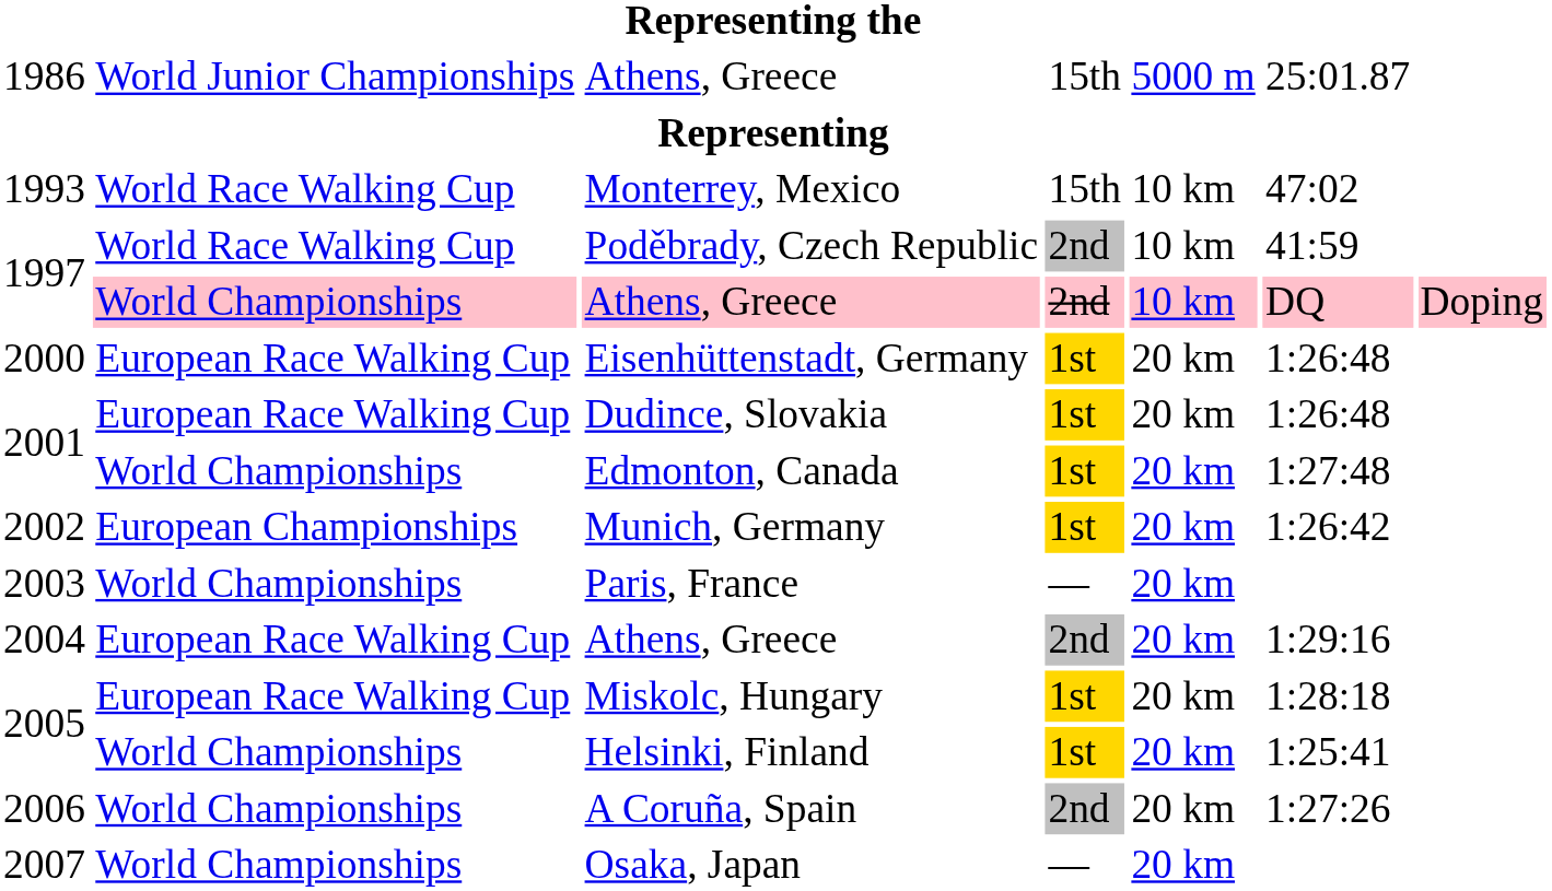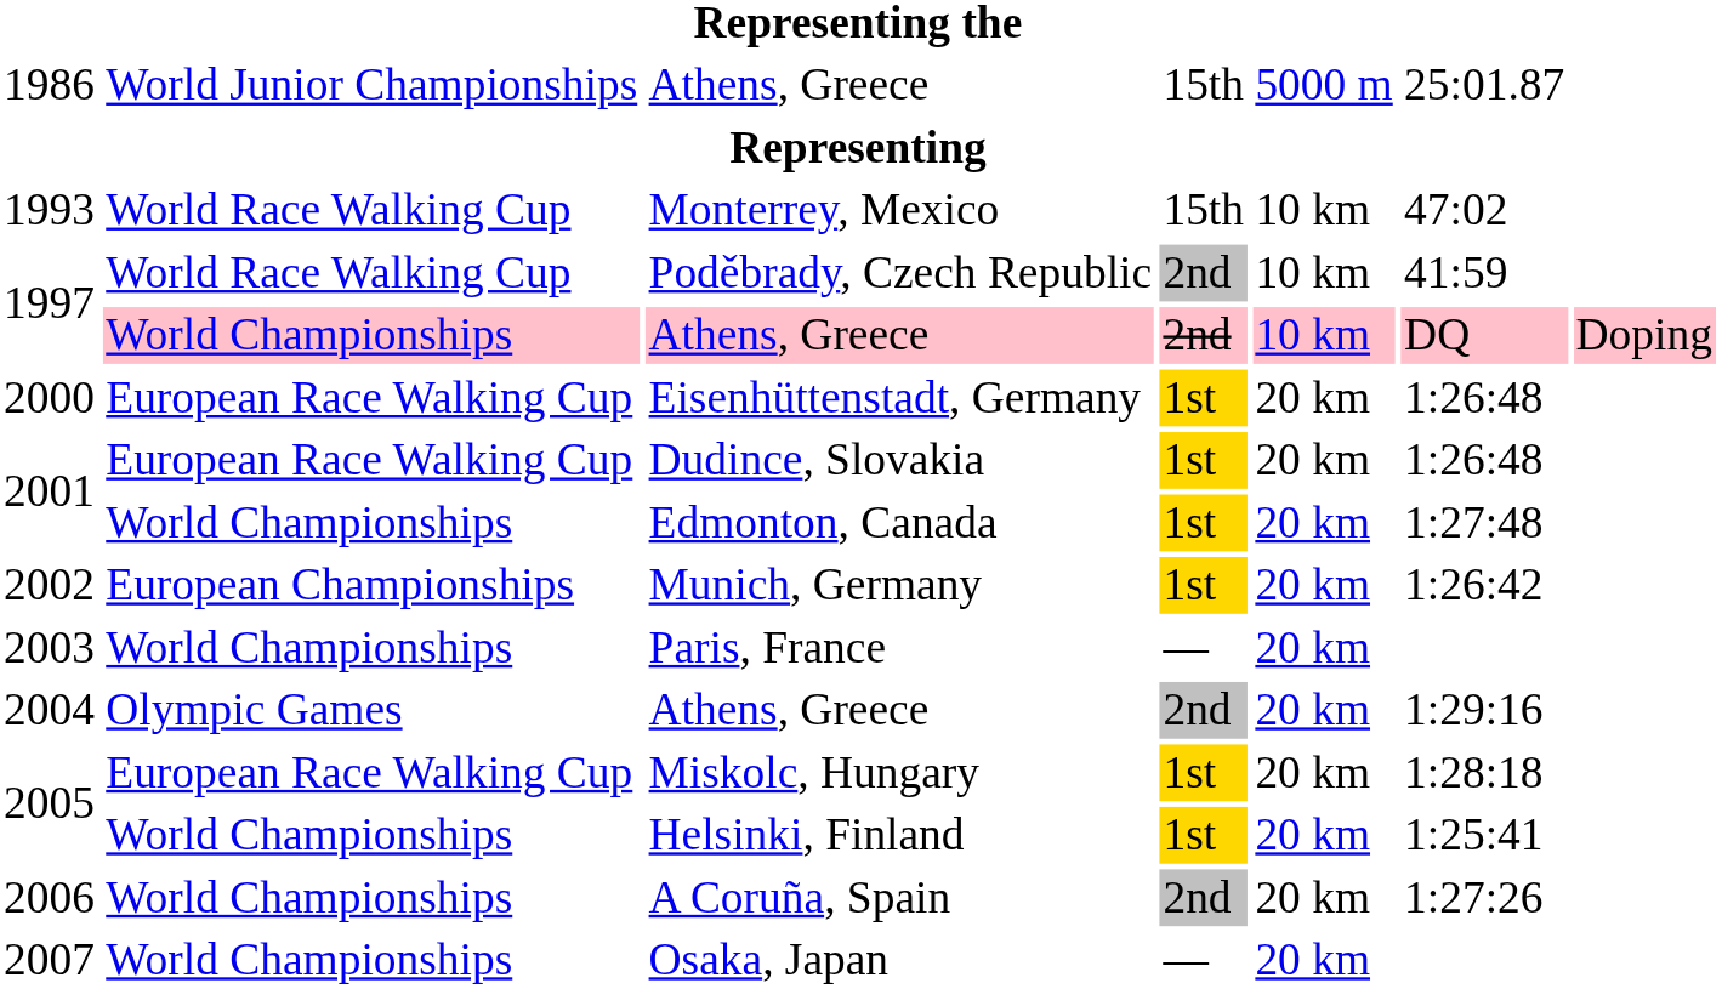2004 / Athens, Greece | column 2: European Race Walking Cup -> Olympic Games
